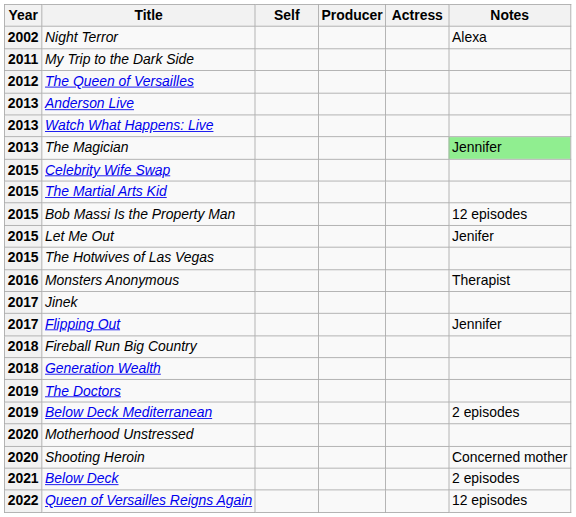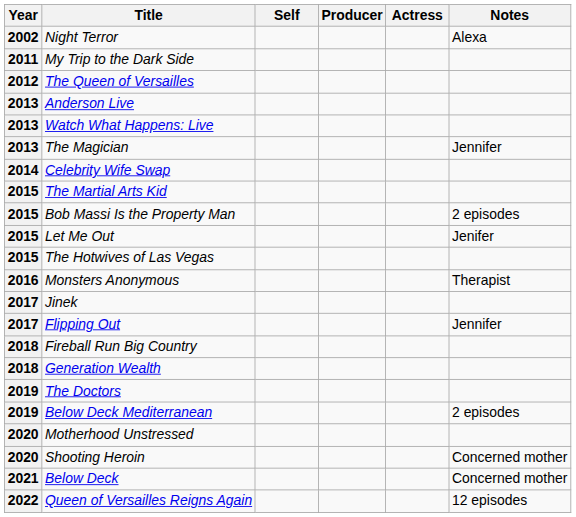The Magician | Notes: lightgreen background -> no background
Celebrity Wife Swap | Year: 2015 -> 2014
Bob Massi Is the Property Man | Notes: 12 episodes -> 2 episodes
Below Deck | Notes: 2 episodes -> Concerned mother
